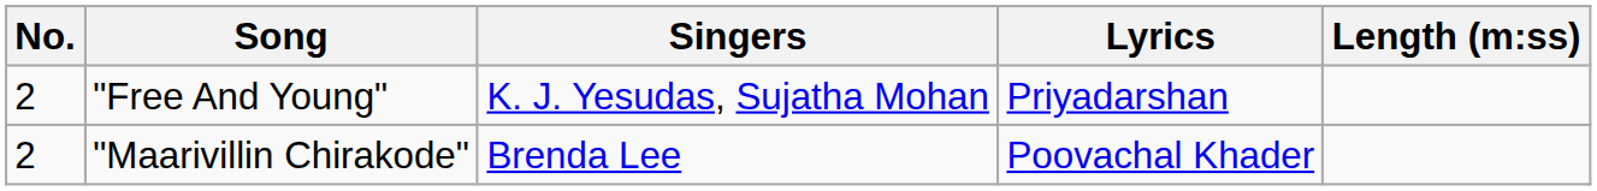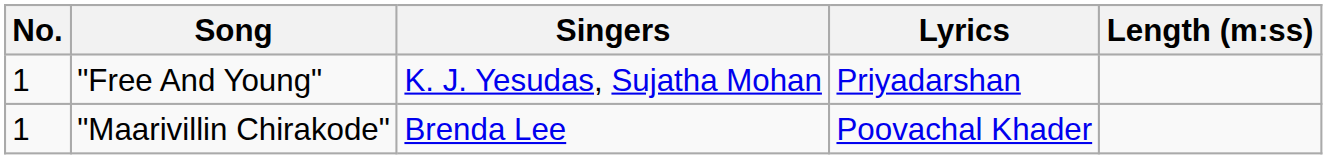"Free And Young" | No.: 2 -> 1
"Maarivillin Chirakode" | No.: 2 -> 1
